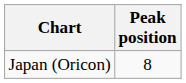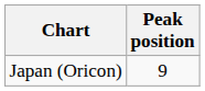Japan (Oricon) | Peak position: 8 -> 9
